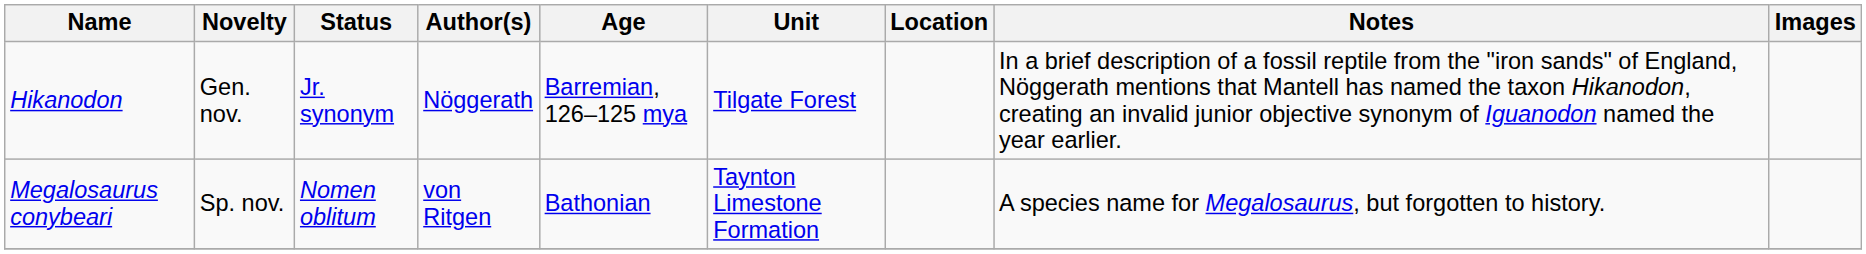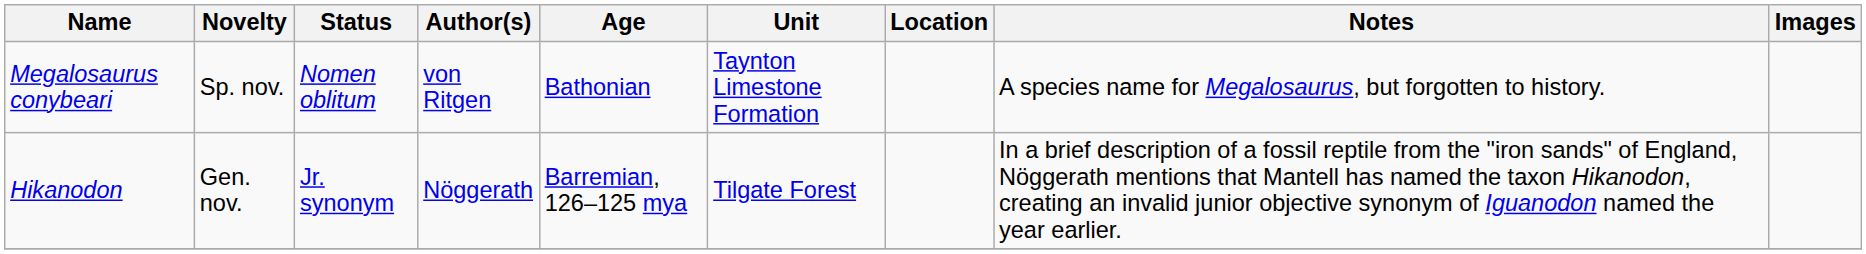rows swapped: Hikanodon <-> Megalosaurus conybeari
